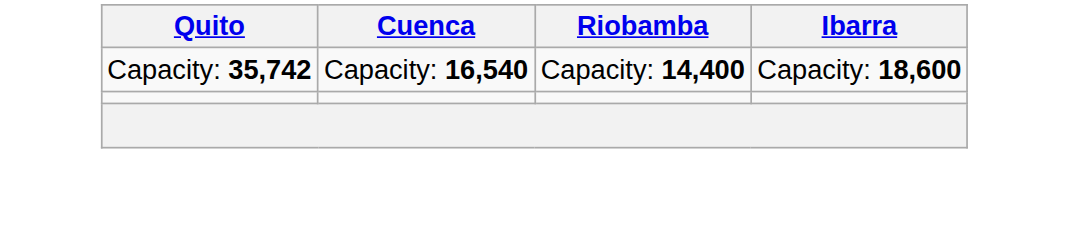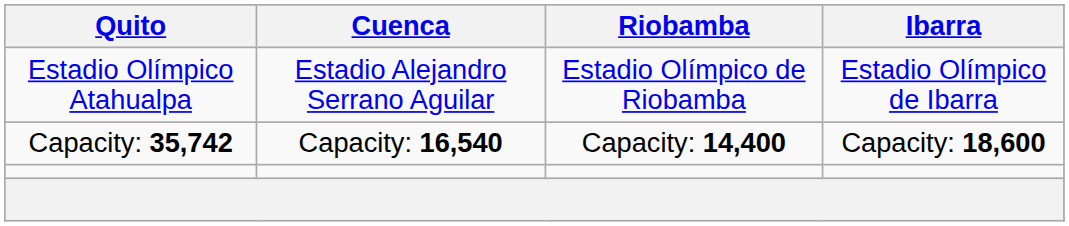+ row: Estadio Olímpico Atahualpa | Estadio Alejandro Serrano Aguilar | Estadio Olímpico de Riobamba | Estadio Olímpico de Ibarra
